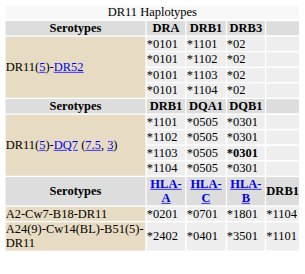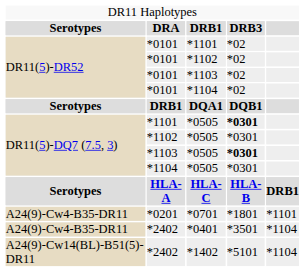*1101 / *0505 | column 4: normal -> bold
*0701 | column 1: A2-Cw7-B18-DR11 -> A24(9)-Cw4-B35-DR11
*0701 | column 5: *1104 -> *1101
*0401 | column 1: A24(9)-Cw14(BL)-B51(5)-DR11 -> A24(9)-Cw4-B35-DR11
*0401 | column 5: *1101 -> *1104
+ row: A24(9)-Cw14(BL)-B51(5)-DR11 | *2402 | *1402 | *5101 | *1104
